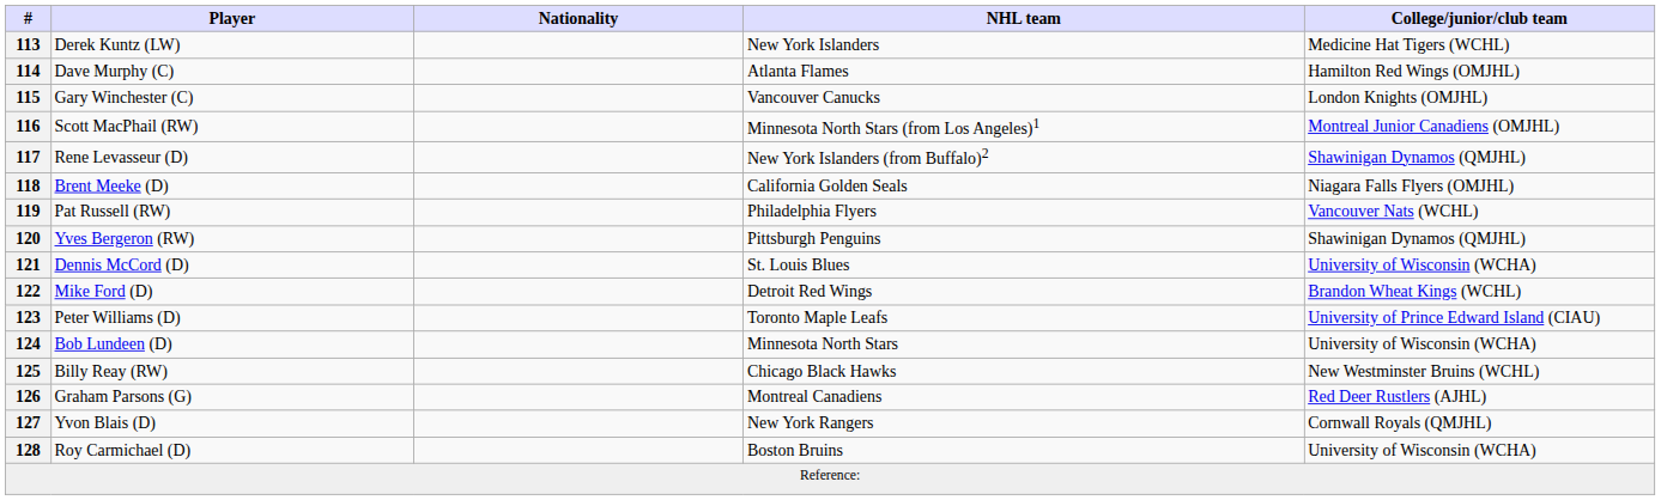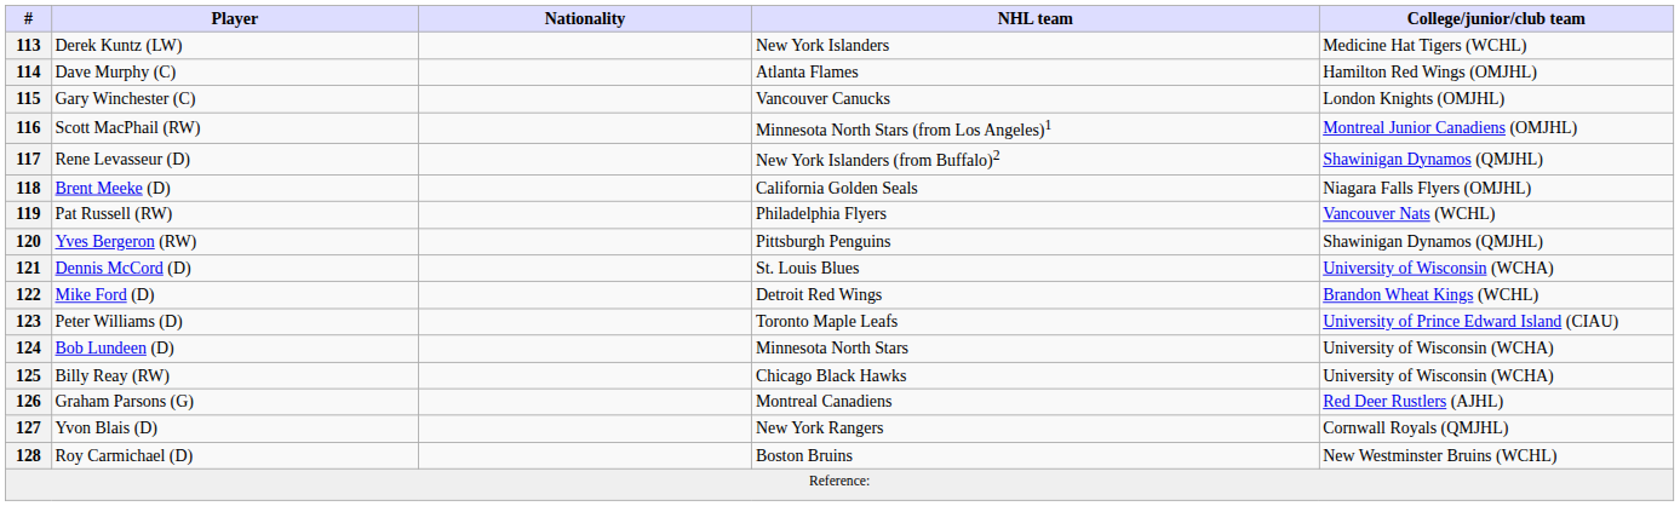125 | College/junior/club team: New Westminster Bruins (WCHL) -> University of Wisconsin (WCHA)
128 | College/junior/club team: University of Wisconsin (WCHA) -> New Westminster Bruins (WCHL)
